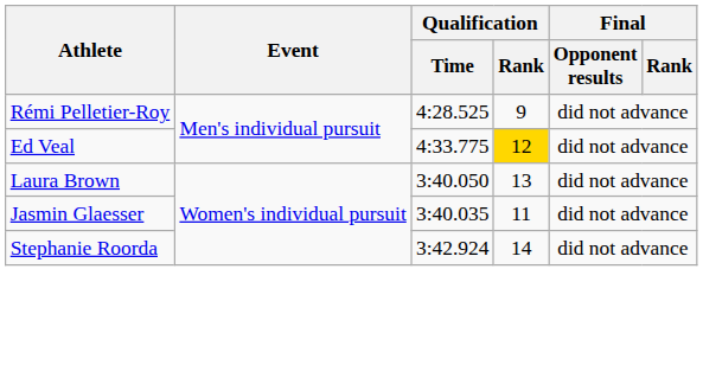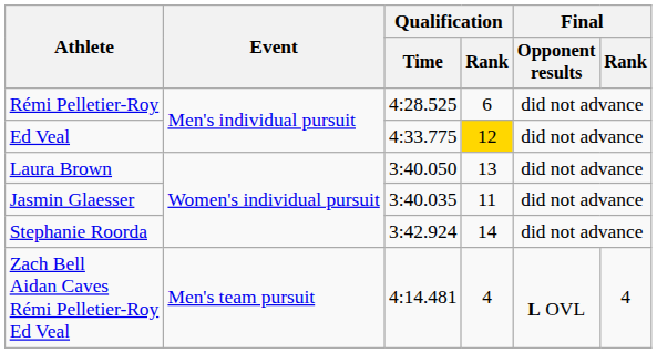Rémi Pelletier-Roy | Qualification / Rank: 9 -> 6
+ row: Zach Bell Aidan Caves Rémi Pelletier-Roy Ed Veal | Men's team pursuit | 4:14.481 | 4 | L OVL | 4
